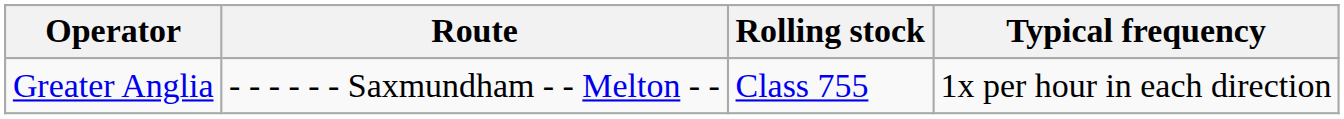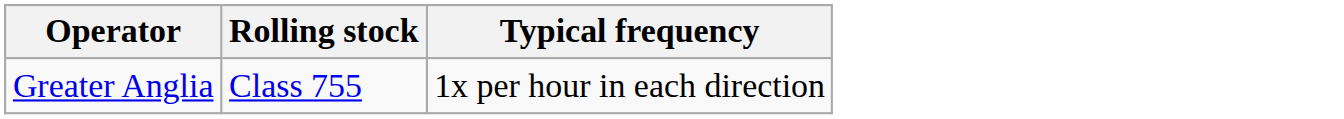- column: Route | - - - - - - Saxmundham - - Melton - -
